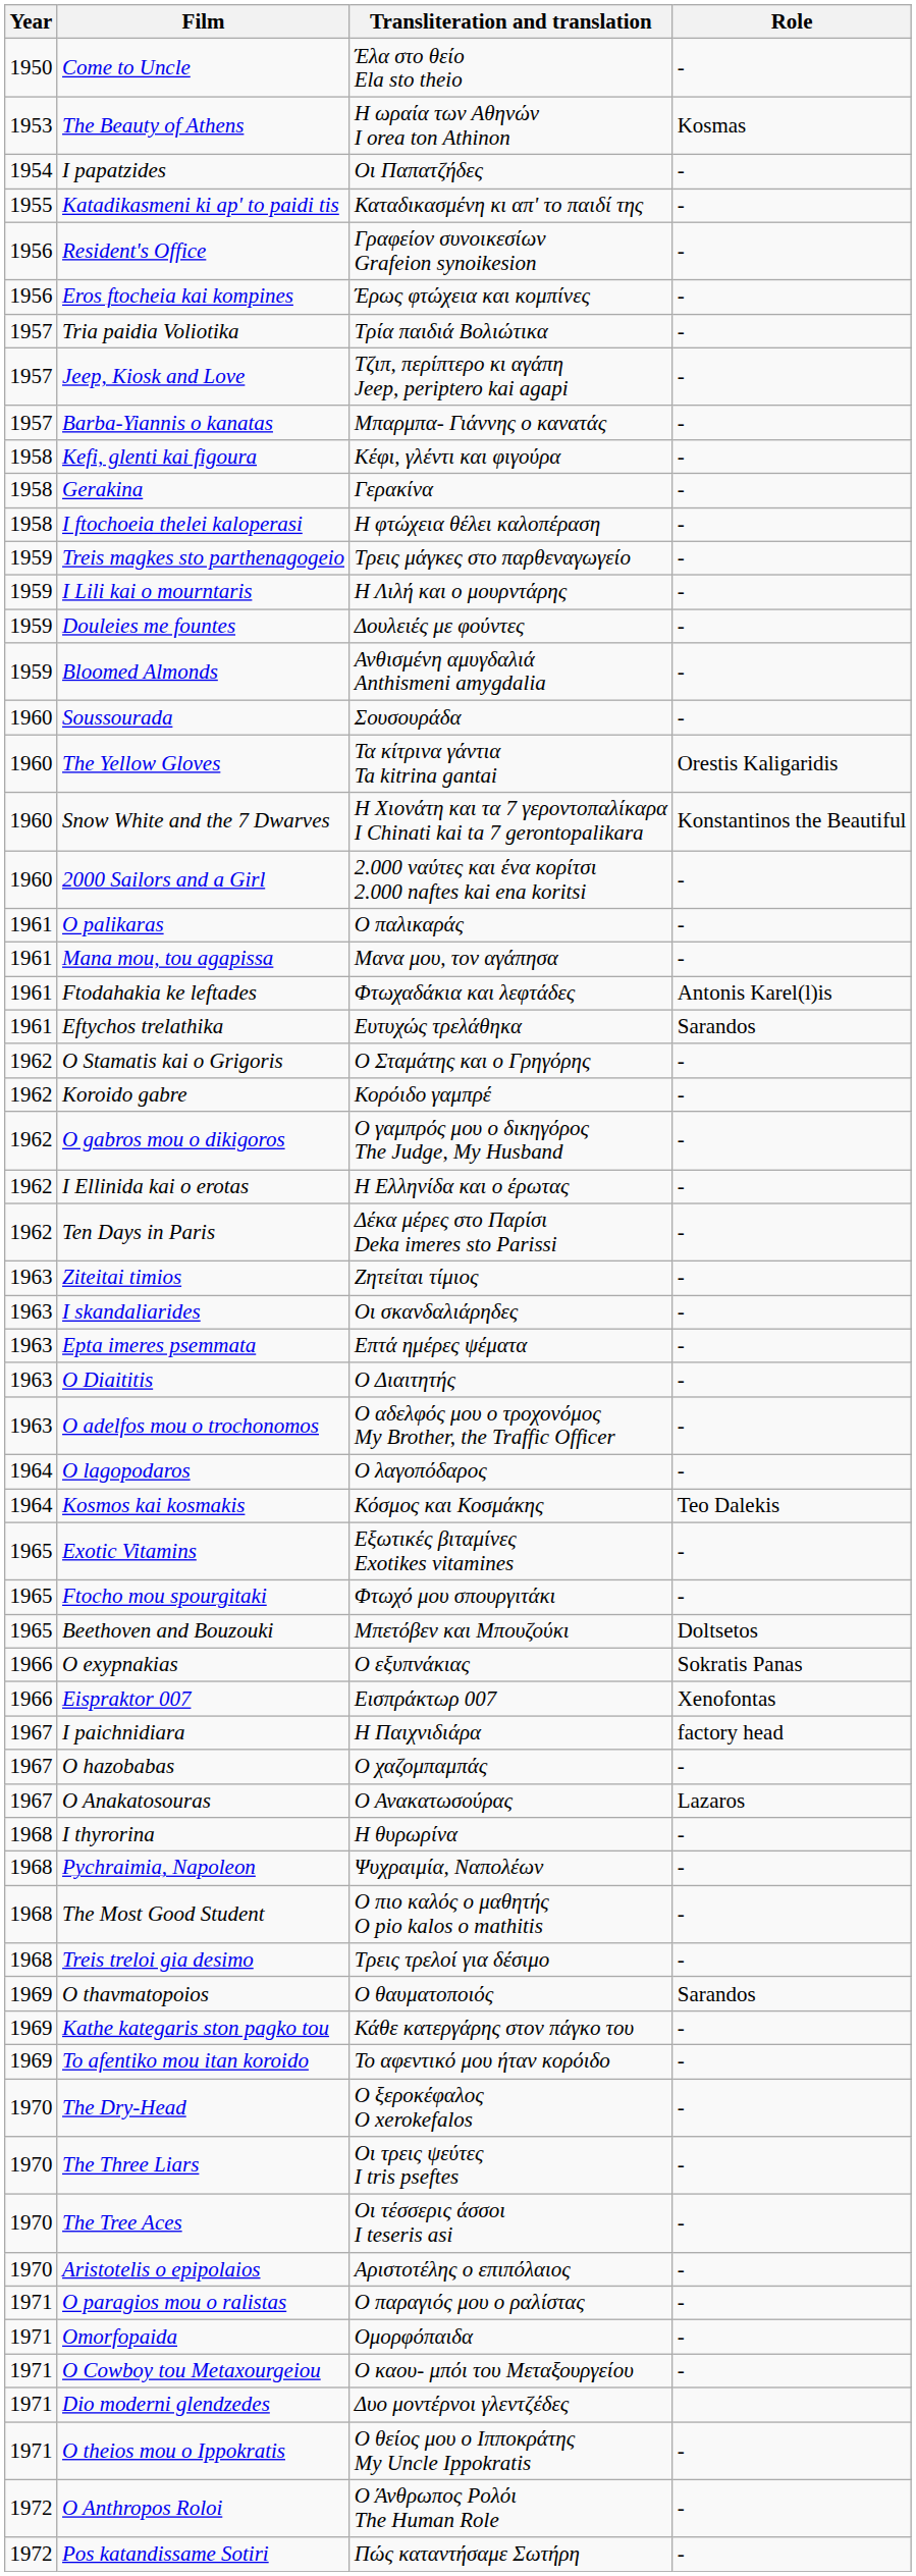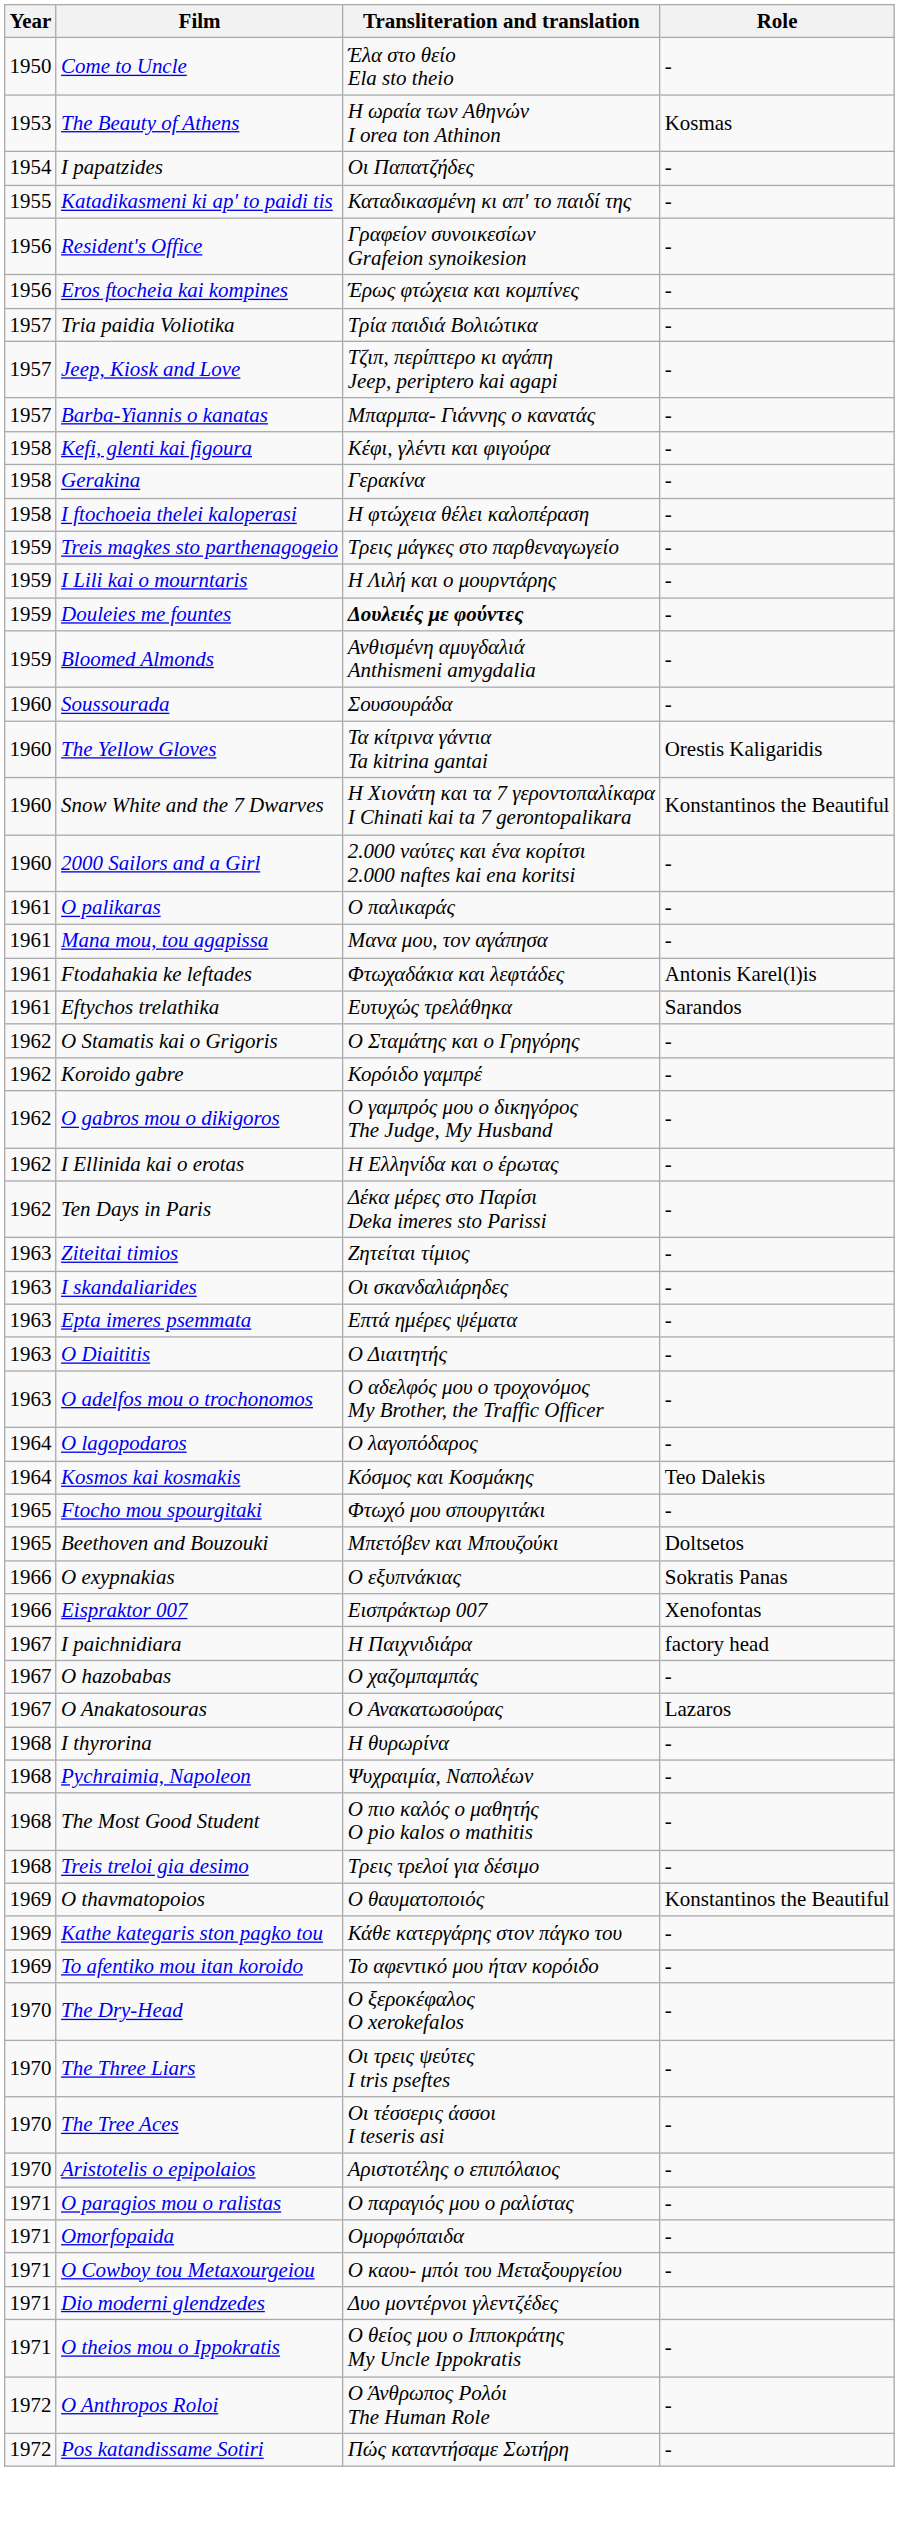Douleies me fountes | Transliteration and translation: normal -> bold
- row: 1965 | Exotic Vitamins | Εξωτικές βιταμίνες Exotikes vitamines | -
O thavmatopoios | Role: Sarandos -> Konstantinos the Beautiful
